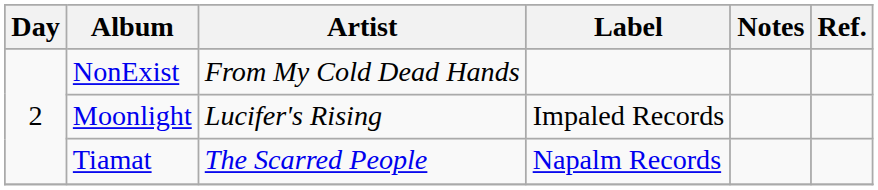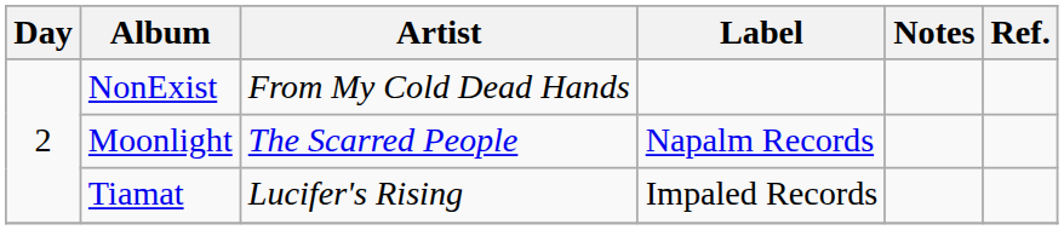Moonlight | Artist: Lucifer's Rising -> The Scarred People
Moonlight | Label: Impaled Records -> Napalm Records
Tiamat | Artist: The Scarred People -> Lucifer's Rising
Tiamat | Label: Napalm Records -> Impaled Records
